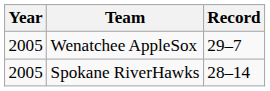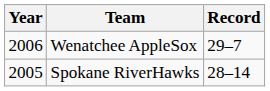Wenatchee AppleSox | Year: 2005 -> 2006
